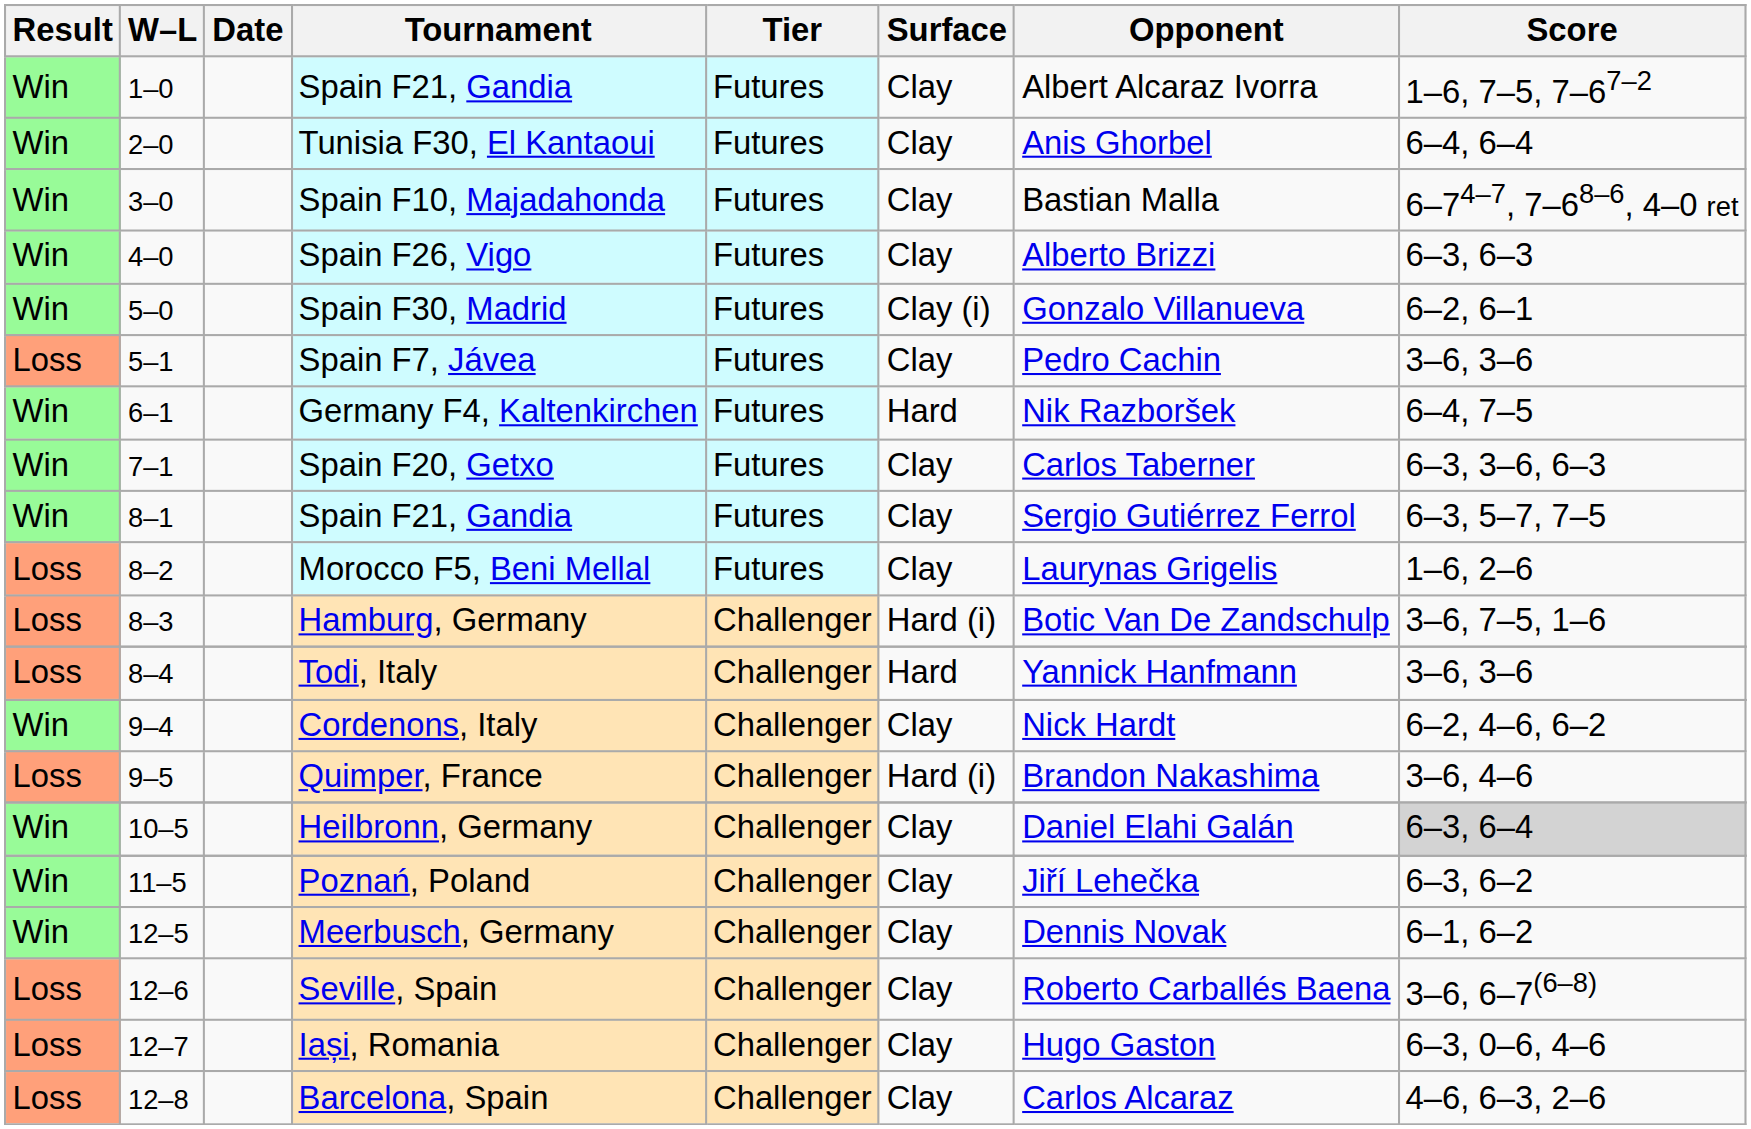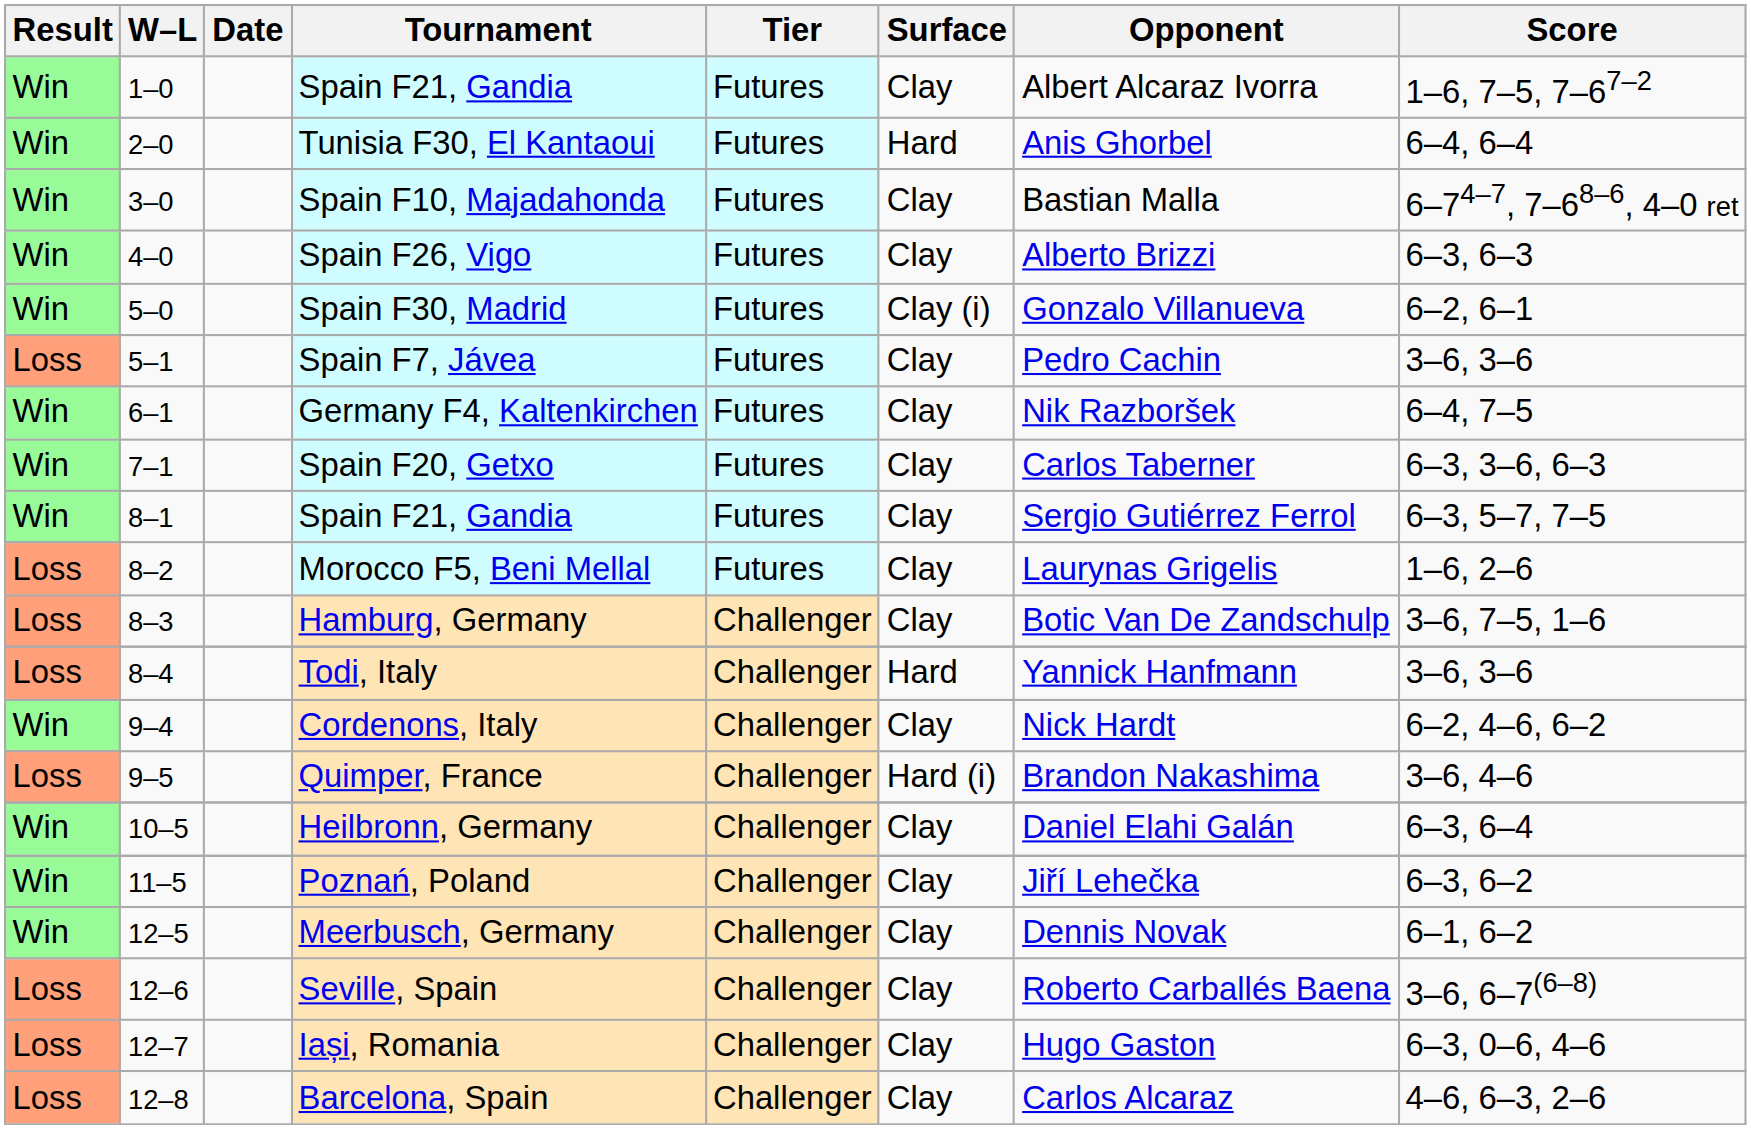Tunisia F30, El Kantaoui | Surface: Clay -> Hard
Germany F4, Kaltenkirchen | Surface: Hard -> Clay
Hamburg, Germany | Surface: Hard (i) -> Clay
Heilbronn, Germany | Score: lightgrey background -> no background
